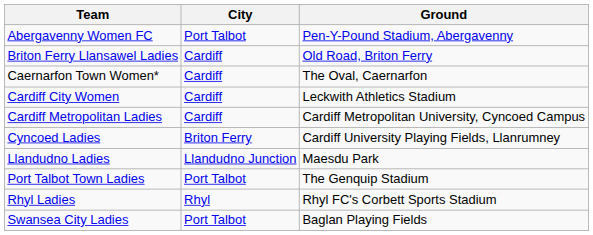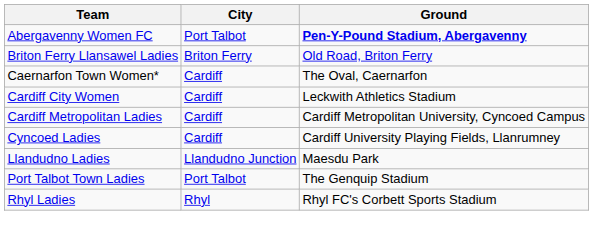Abergavenny Women FC | Ground: normal -> bold
Briton Ferry Llansawel Ladies | City: Cardiff -> Briton Ferry
Cyncoed Ladies | City: Briton Ferry -> Cardiff
- row: Swansea City Ladies | Port Talbot | Baglan Playing Fields
